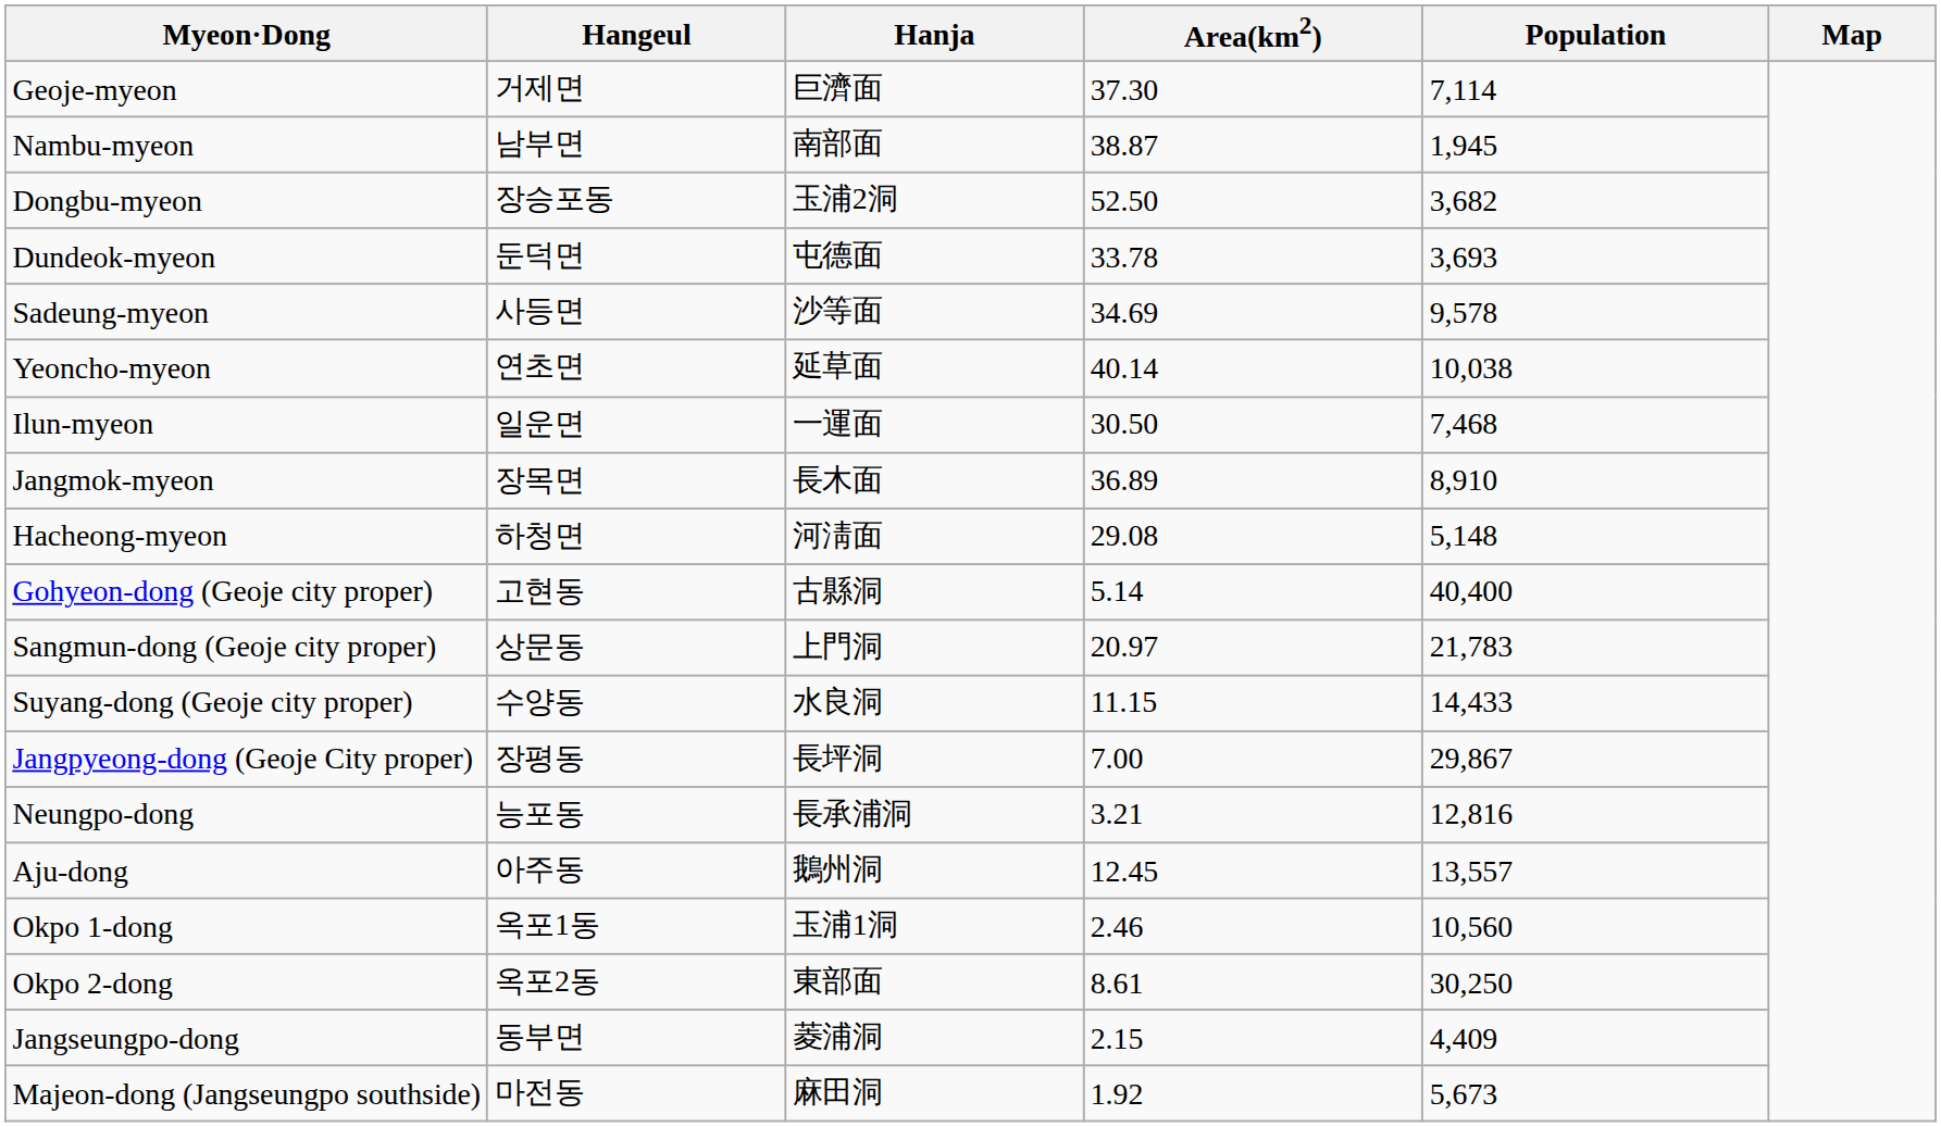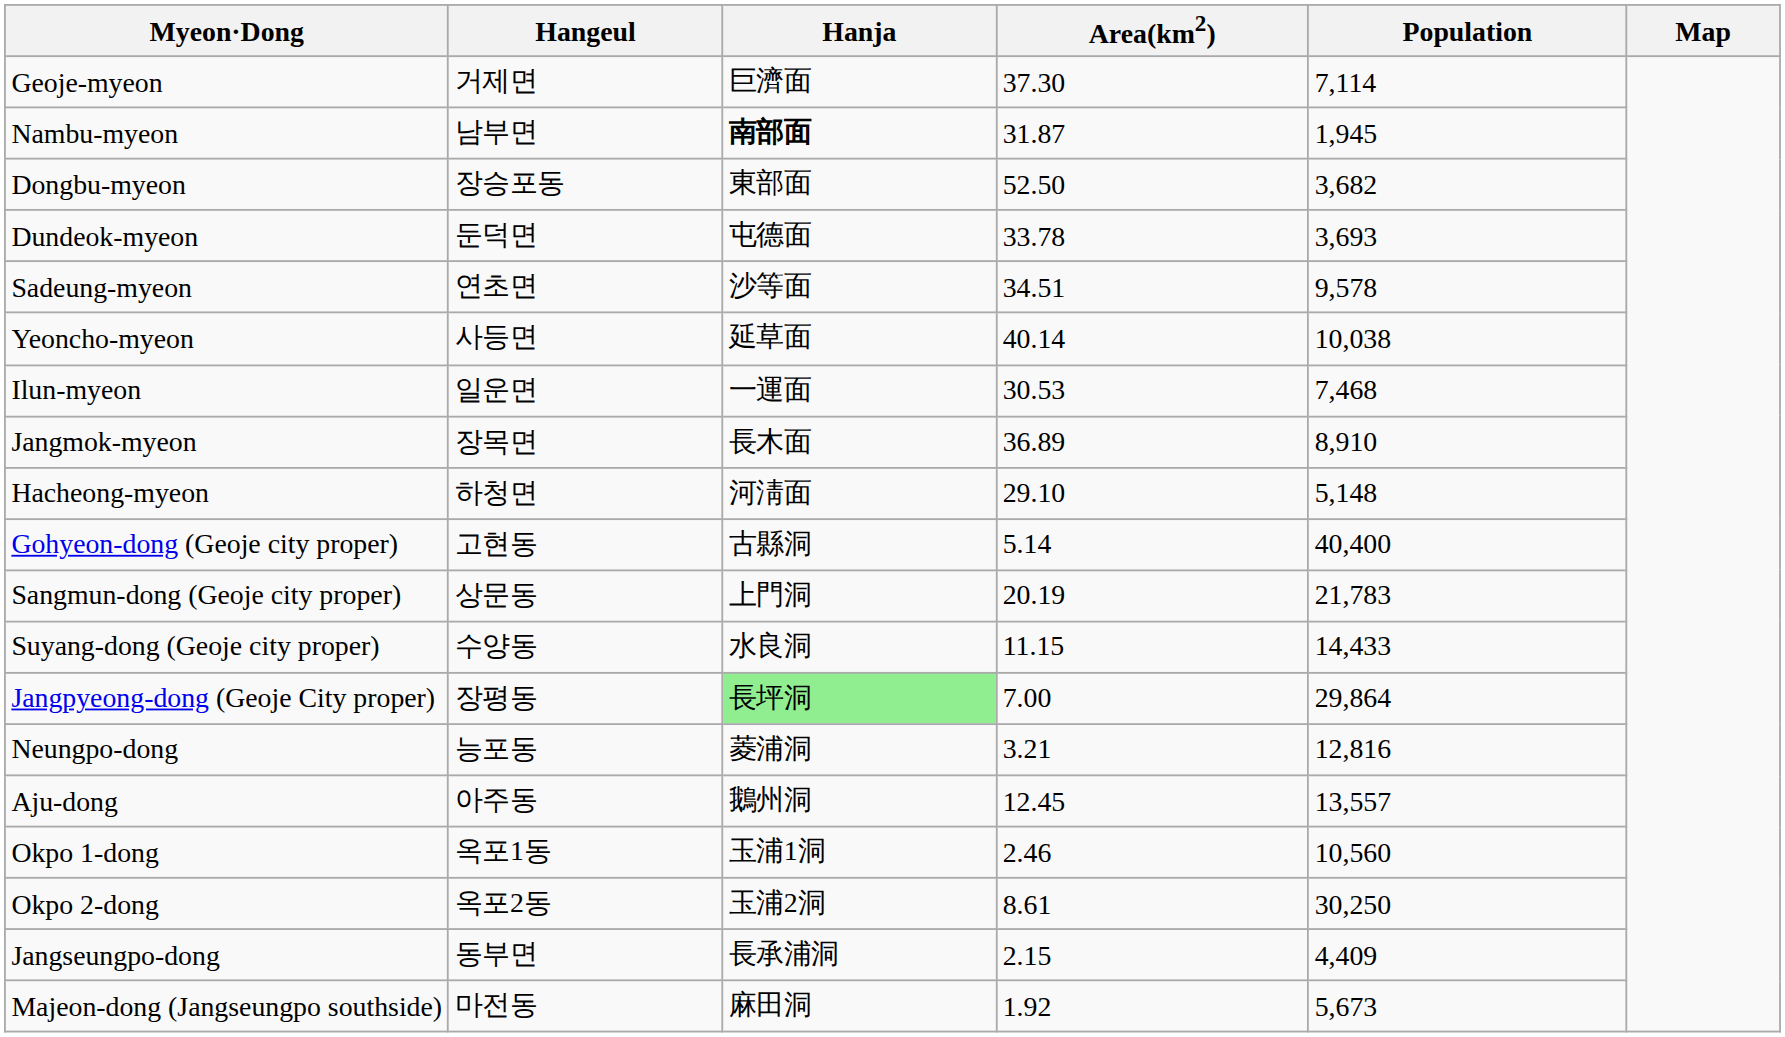Nambu-myeon | Hanja: normal -> bold
Nambu-myeon | Area(km2): 38.87 -> 31.87
Dongbu-myeon | Hanja: 玉浦2洞 -> 東部面
Sadeung-myeon | Hangeul: 사등면 -> 연초면
Sadeung-myeon | Area(km2): 34.69 -> 34.51
Yeoncho-myeon | Hangeul: 연초면 -> 사등면
Ilun-myeon | Area(km2): 30.50 -> 30.53
Hacheong-myeon | Area(km2): 29.08 -> 29.10
Sangmun-dong (Geoje city proper) | Area(km2): 20.97 -> 20.19
Jangpyeong-dong (Geoje City proper) | Hanja: no background -> lightgreen background
Jangpyeong-dong (Geoje City proper) | Population: 29,867 -> 29,864
Neungpo-dong | Hanja: 長承浦洞 -> 菱浦洞
Okpo 2-dong | Hanja: 東部面 -> 玉浦2洞
Jangseungpo-dong | Hanja: 菱浦洞 -> 長承浦洞
